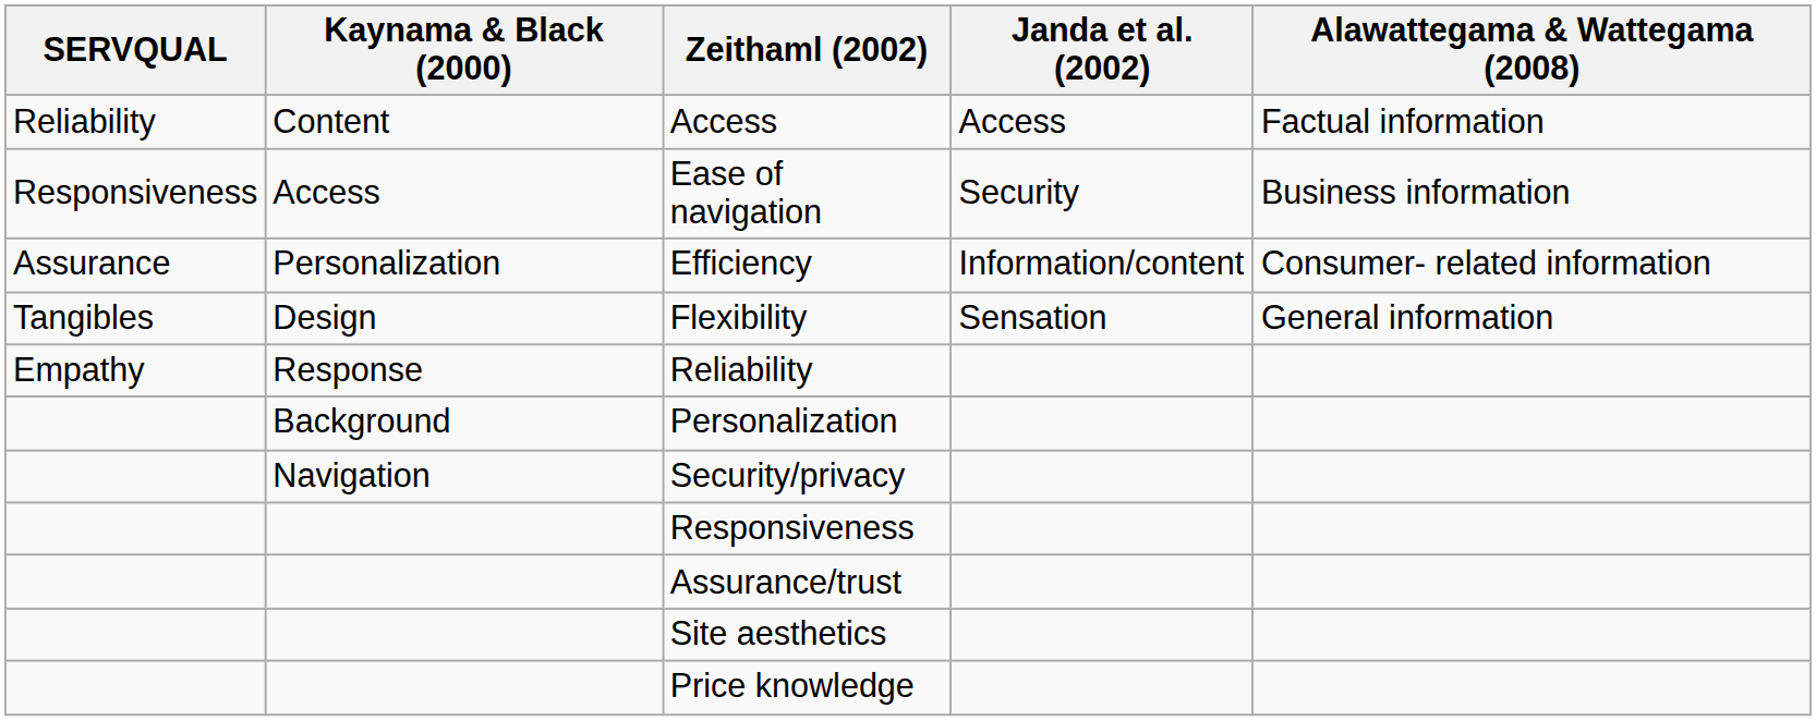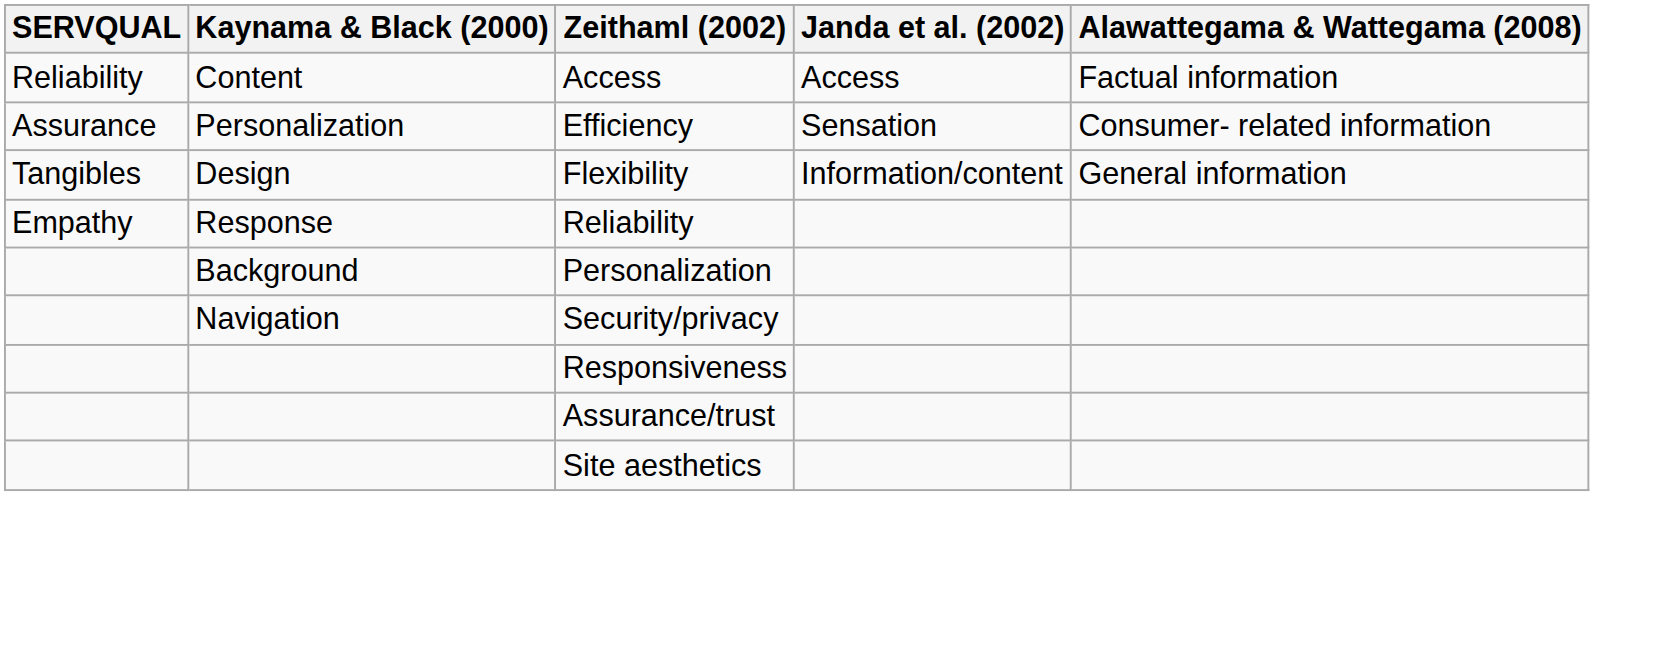- row: Responsiveness | Access | Ease of navigation | Security | Business information
Efficiency | Janda et al. (2002): Information/content -> Sensation
Flexibility | Janda et al. (2002): Sensation -> Information/content
- row: Price knowledge
